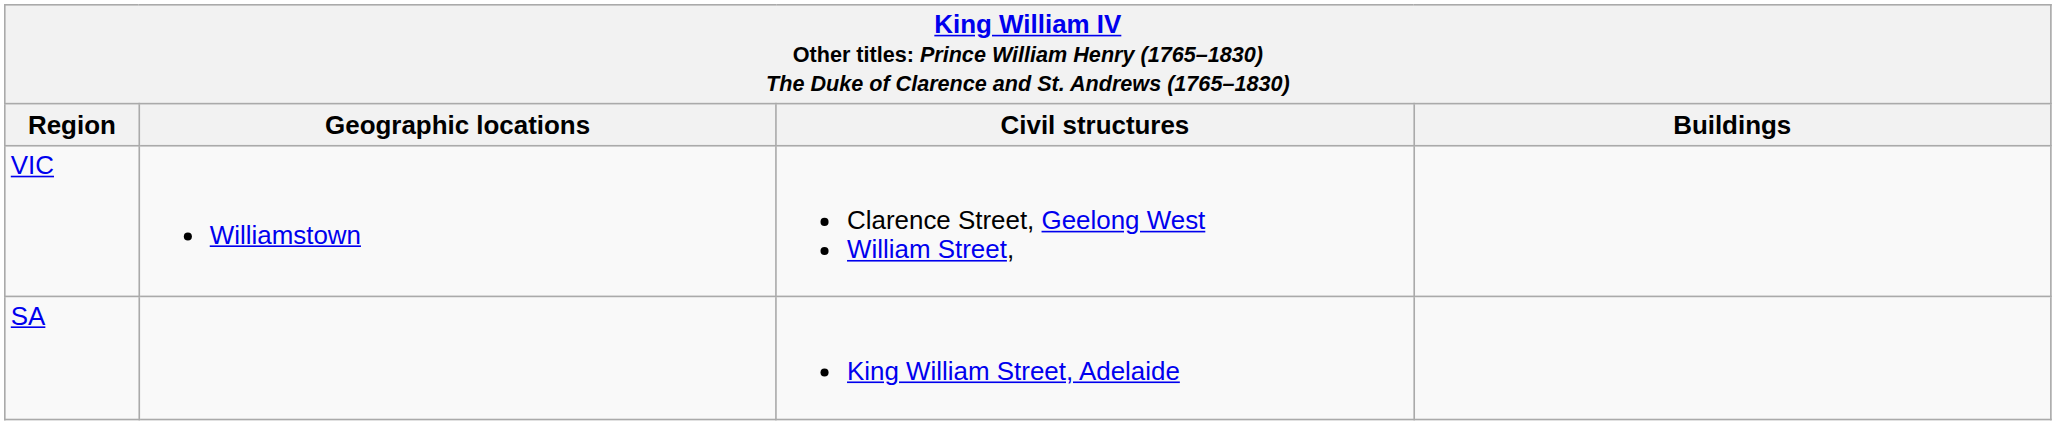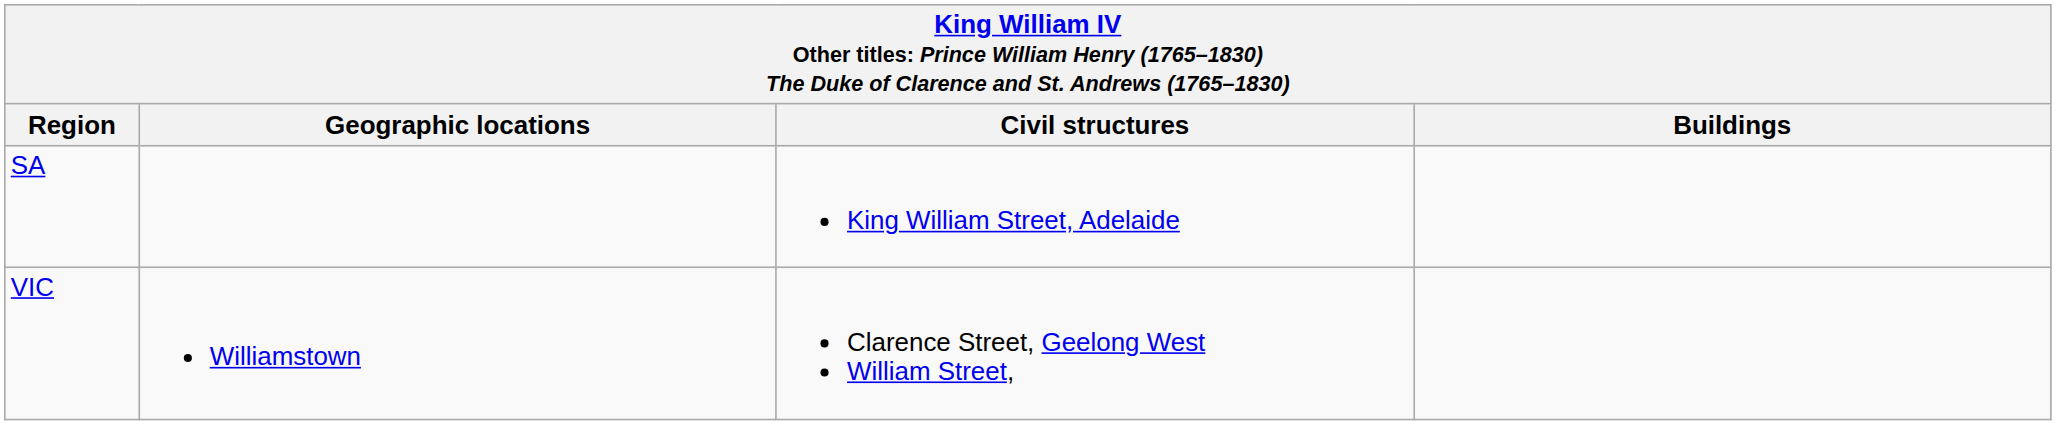rows swapped: SA <-> VIC
